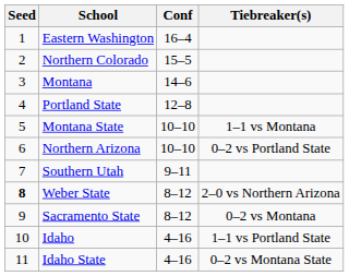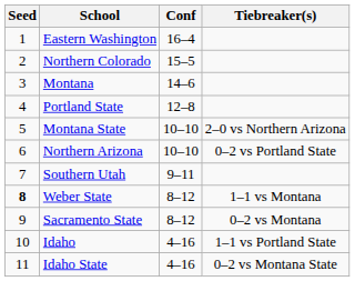Montana State | Tiebreaker(s): 1–1 vs Montana -> 2–0 vs Northern Arizona
Weber State | Tiebreaker(s): 2–0 vs Northern Arizona -> 1–1 vs Montana
